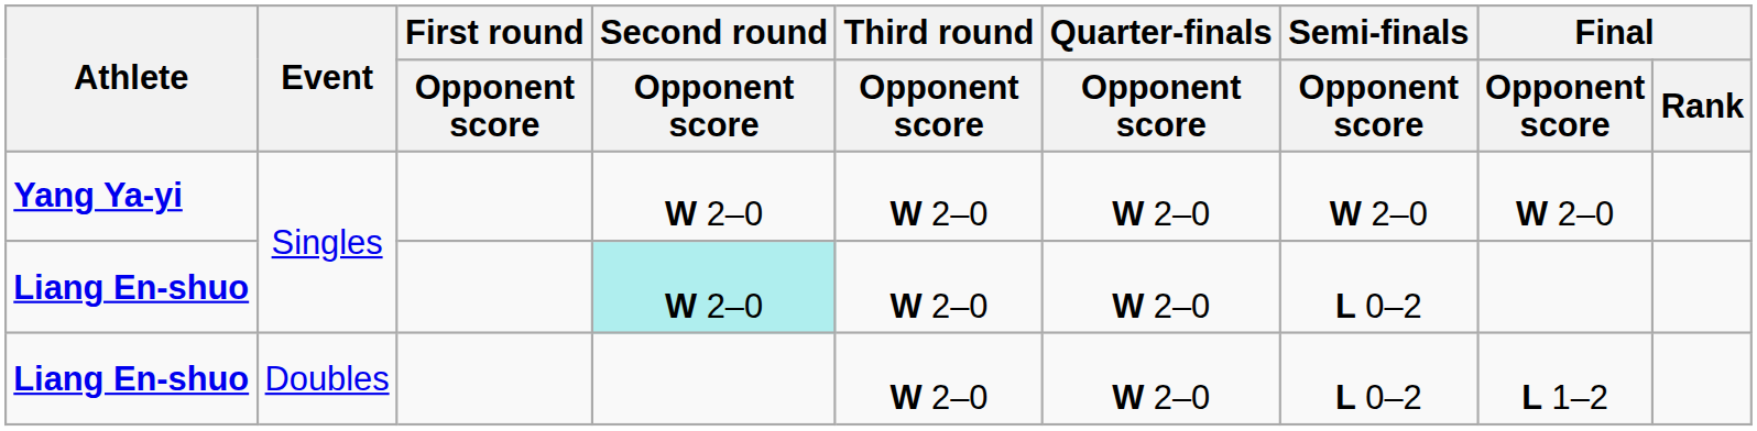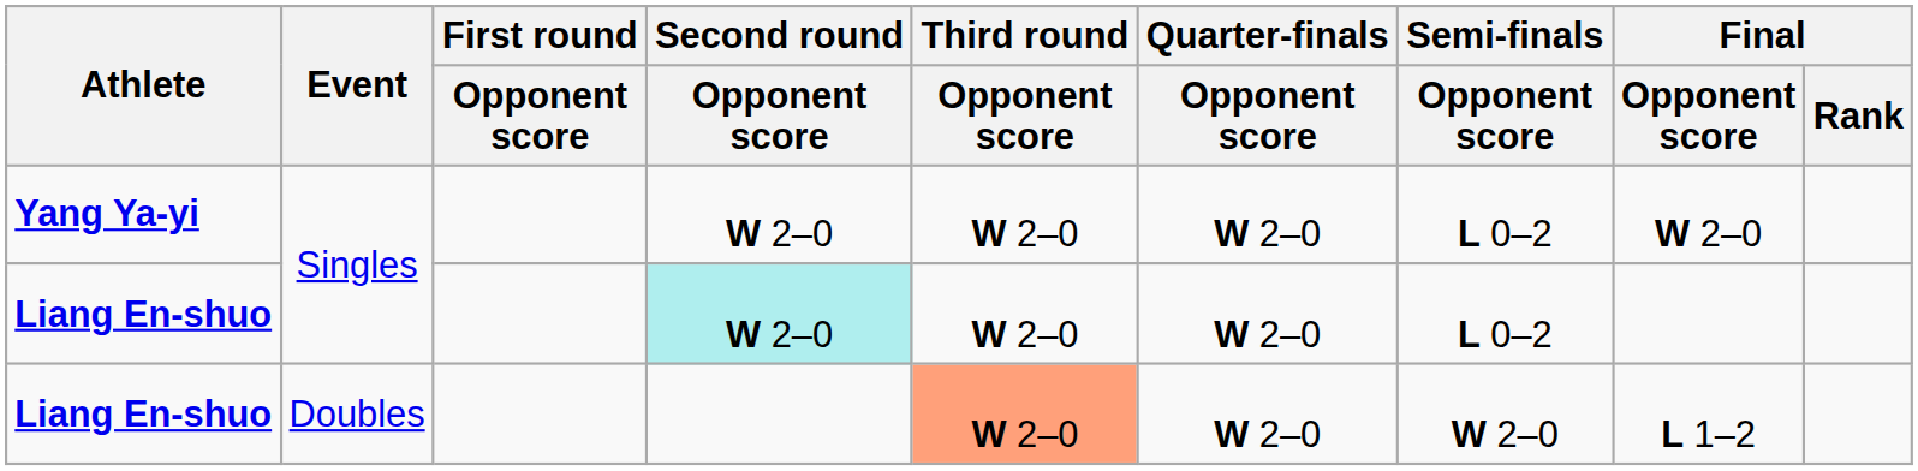Yang Ya-yi | Semi-finals / Opponent score: W 2–0 -> L 0–2
Liang En-shuo / Doubles | Third round / Opponent score: no background -> lightsalmon background
Liang En-shuo / Doubles | Semi-finals / Opponent score: L 0–2 -> W 2–0
